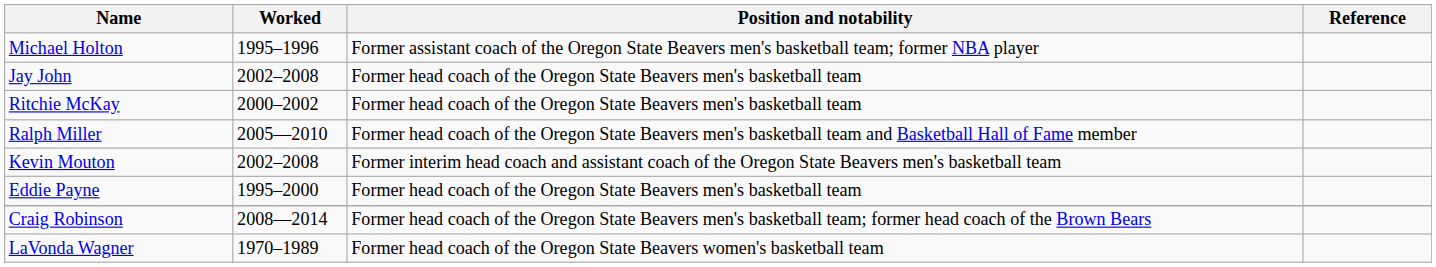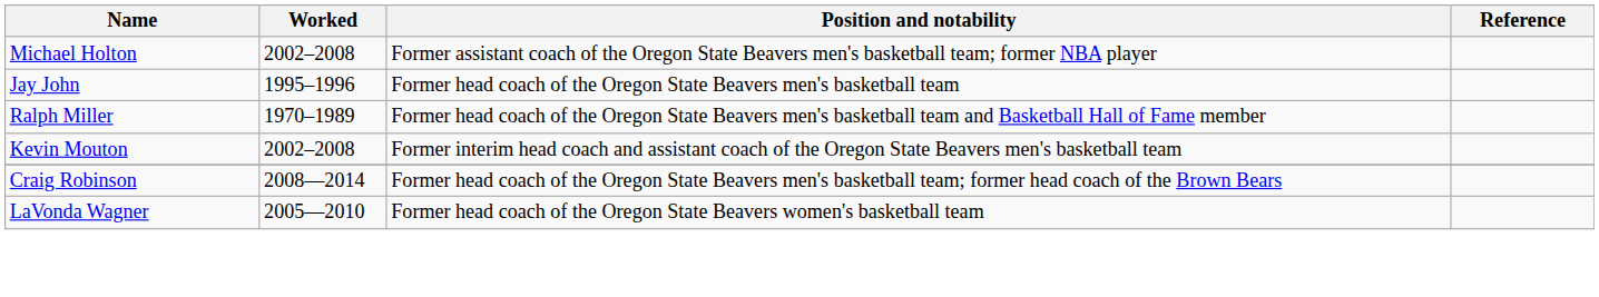Michael Holton | Worked: 1995–1996 -> 2002–2008
Jay John | Worked: 2002–2008 -> 1995–1996
- row: Ritchie McKay | 2000–2002 | Former head coach of the Oregon State Beavers men's basketball team
Ralph Miller | Worked: 2005—2010 -> 1970–1989
- row: Eddie Payne | 1995–2000 | Former head coach of the Oregon State Beavers men's basketball team
LaVonda Wagner | Worked: 1970–1989 -> 2005—2010
